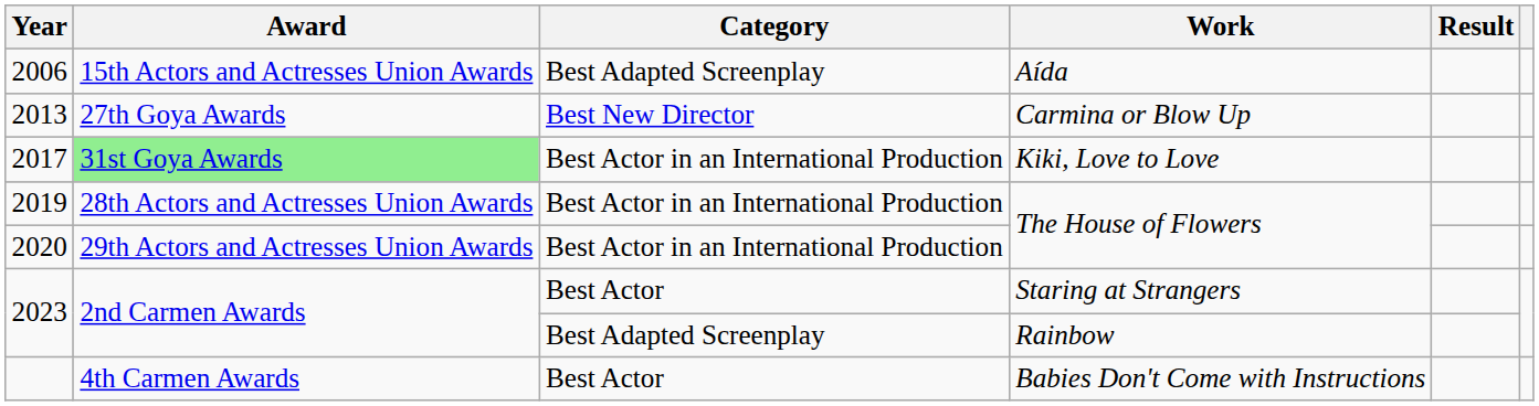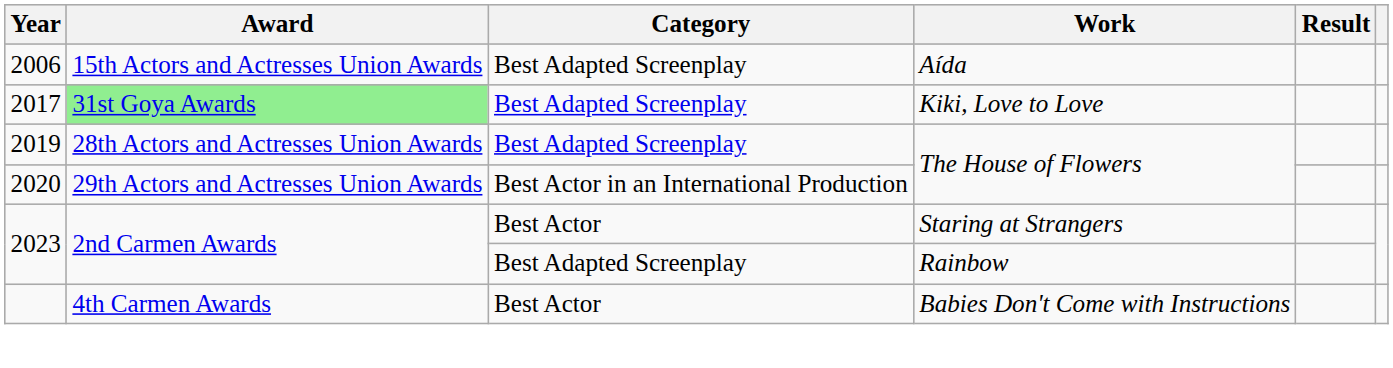- row: 2013 | 27th Goya Awards | Best New Director | Carmina or Blow Up
2017 | Category: Best Actor in an International Production -> Best Adapted Screenplay
2019 | Category: Best Actor in an International Production -> Best Adapted Screenplay
